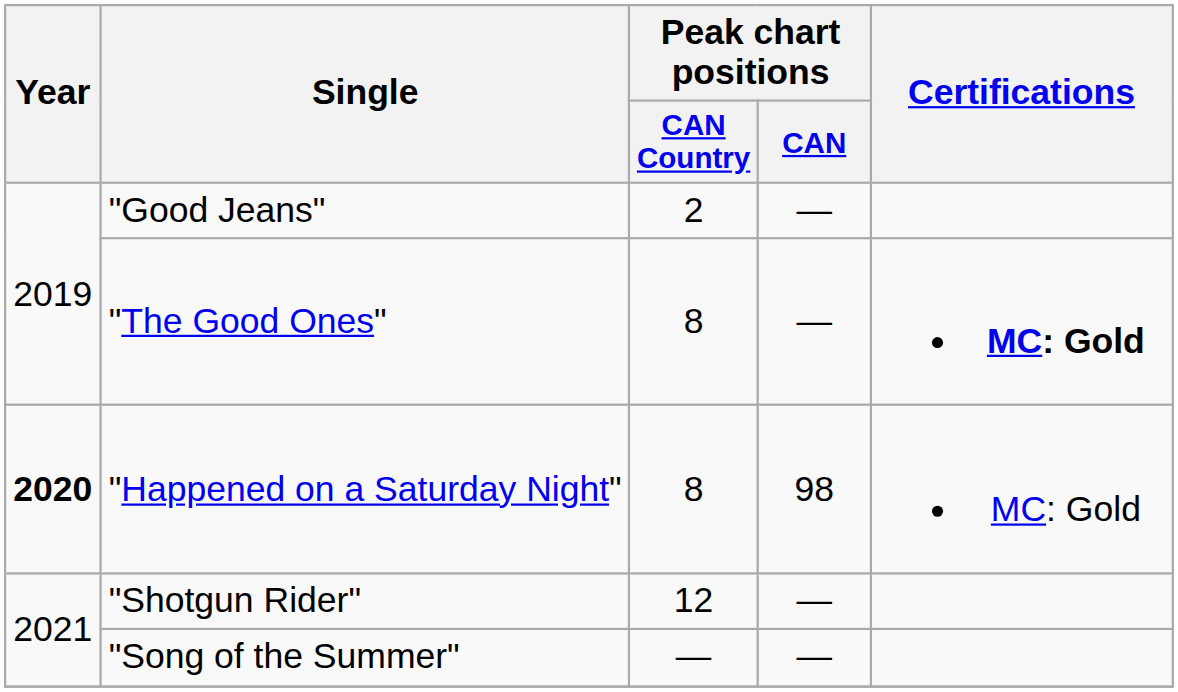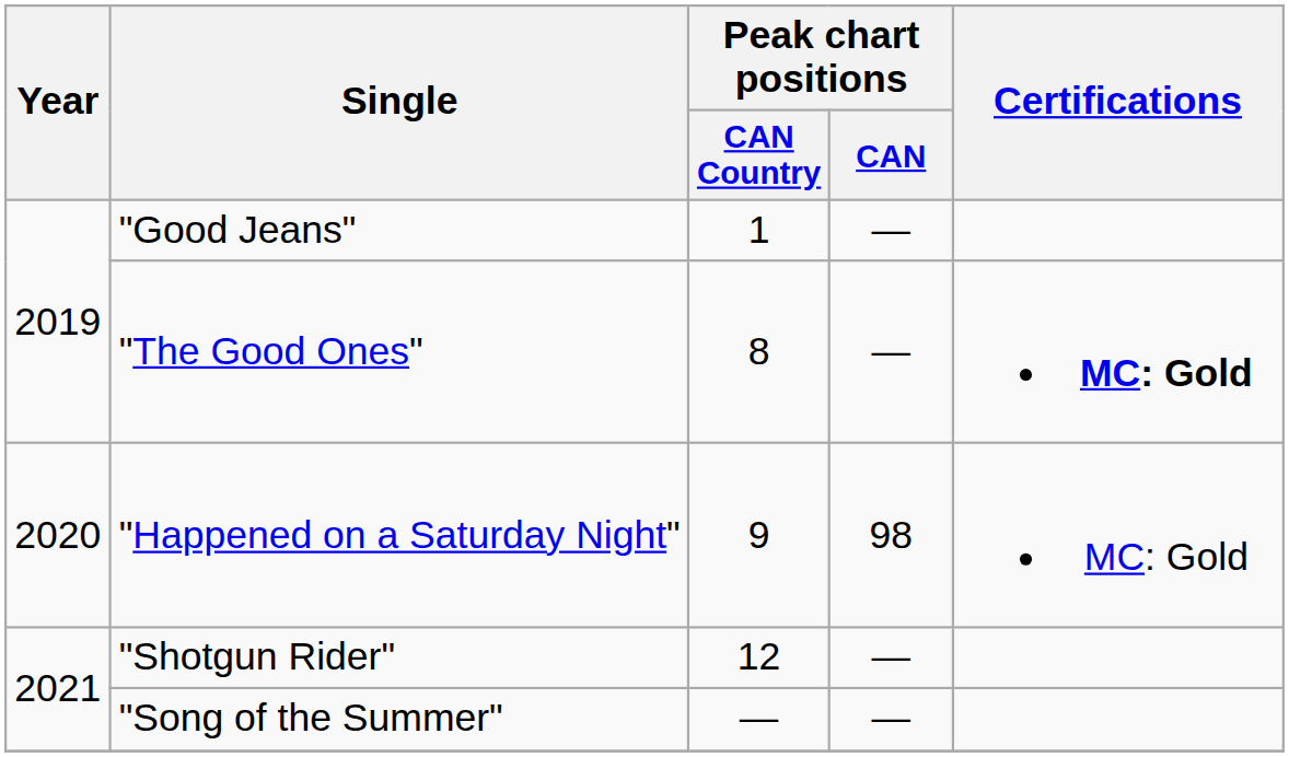"Good Jeans" | Peak chart positions / CAN Country: 2 -> 1
"Happened on a Saturday Night" | Year: bold -> normal
"Happened on a Saturday Night" | Peak chart positions / CAN Country: 8 -> 9
